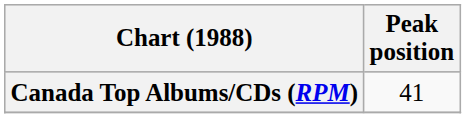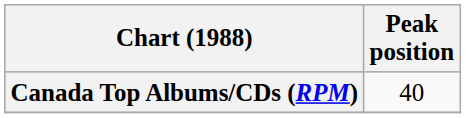Canada Top Albums/CDs (RPM) | Peak position: 41 -> 40
